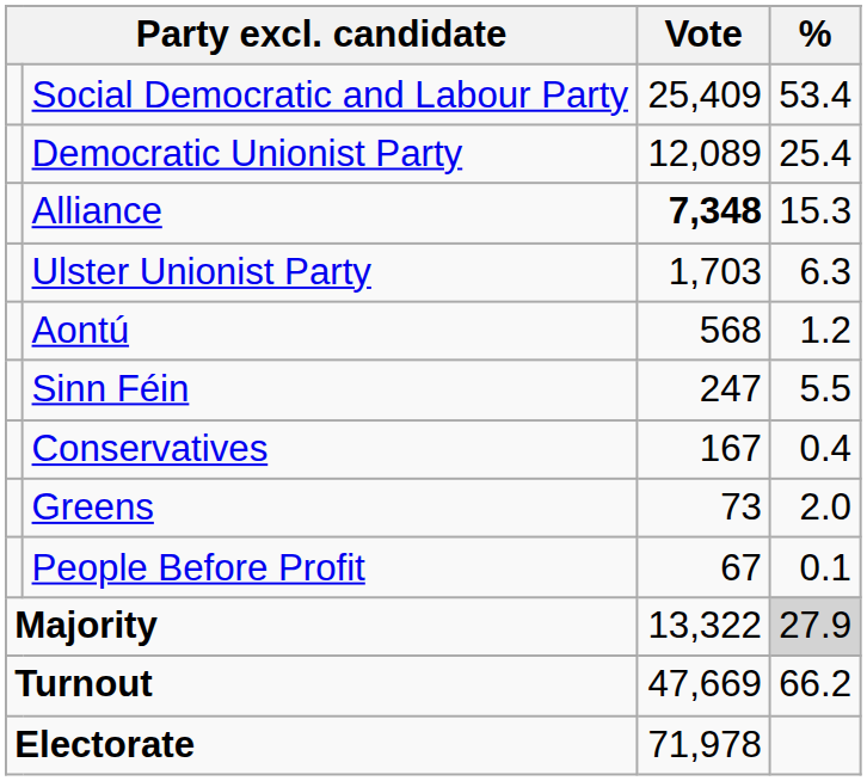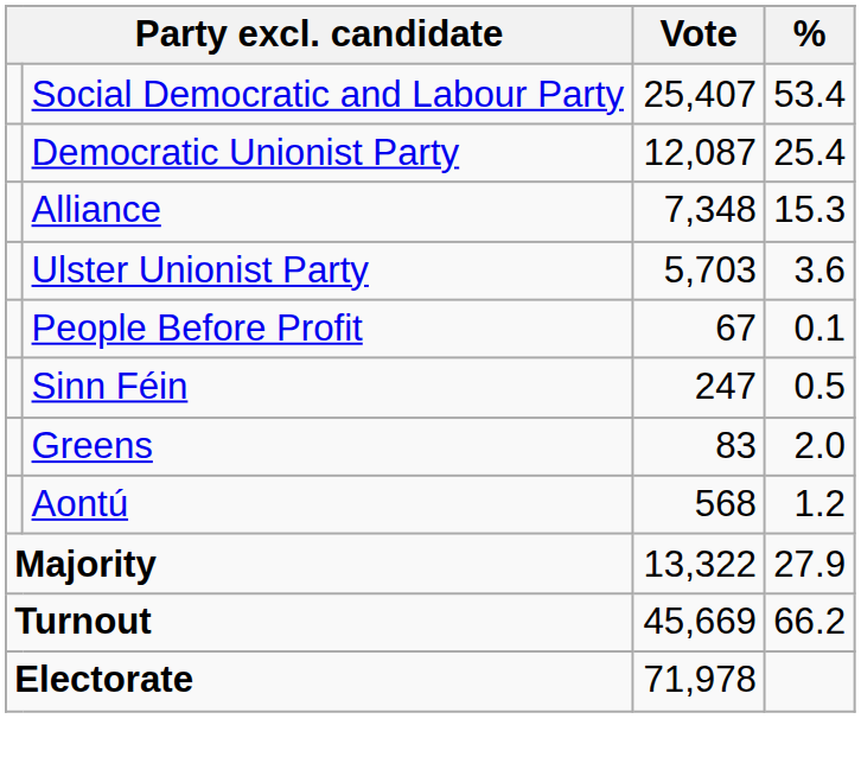Social Democratic and Labour Party | Vote: 25,409 -> 25,407
Democratic Unionist Party | Vote: 12,089 -> 12,087
Alliance | Vote: bold -> normal
Ulster Unionist Party | Vote: 1,703 -> 5,703
Ulster Unionist Party | %: 6.3 -> 3.6
rows swapped: Aontú <-> People Before Profit
Sinn Féin | %: 5.5 -> 0.5
- row: Conservatives | 167 | 0.4
Greens | Vote: 73 -> 83
Majority | %: lightgrey background -> no background
Turnout | Vote: 47,669 -> 45,669
